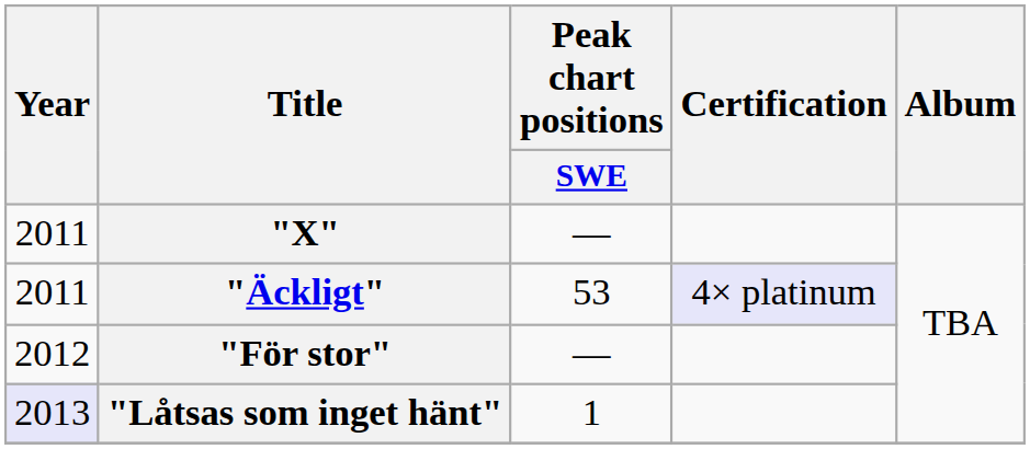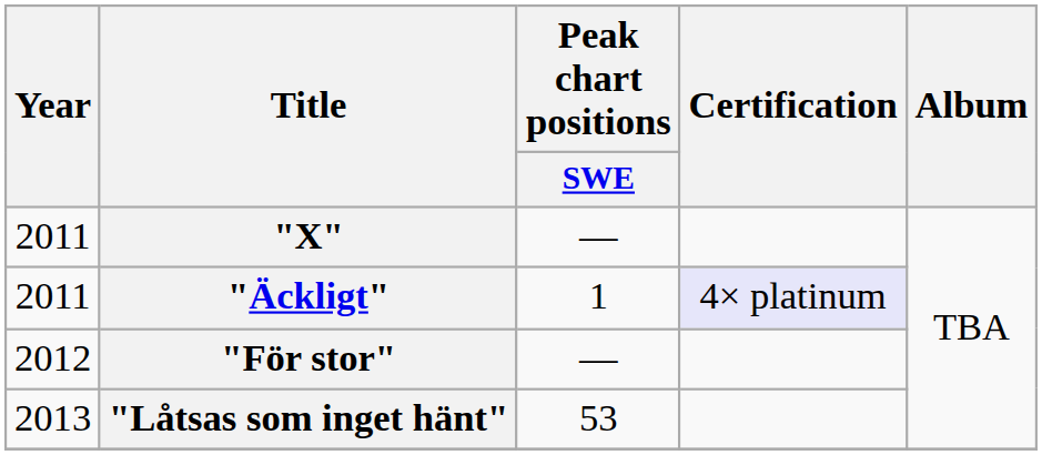"Äckligt" | Peak chart positions / SWE: 53 -> 1
"Låtsas som inget hänt" | Year: lavender background -> no background
"Låtsas som inget hänt" | Peak chart positions / SWE: 1 -> 53
